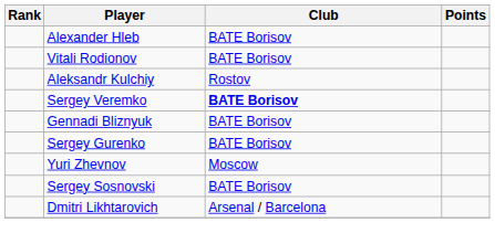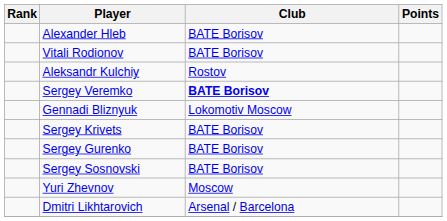Gennadi Bliznyuk | Club: BATE Borisov -> Lokomotiv Moscow
+ row: Sergey Krivets | BATE Borisov
rows swapped: Yuri Zhevnov <-> Sergey Sosnovski
